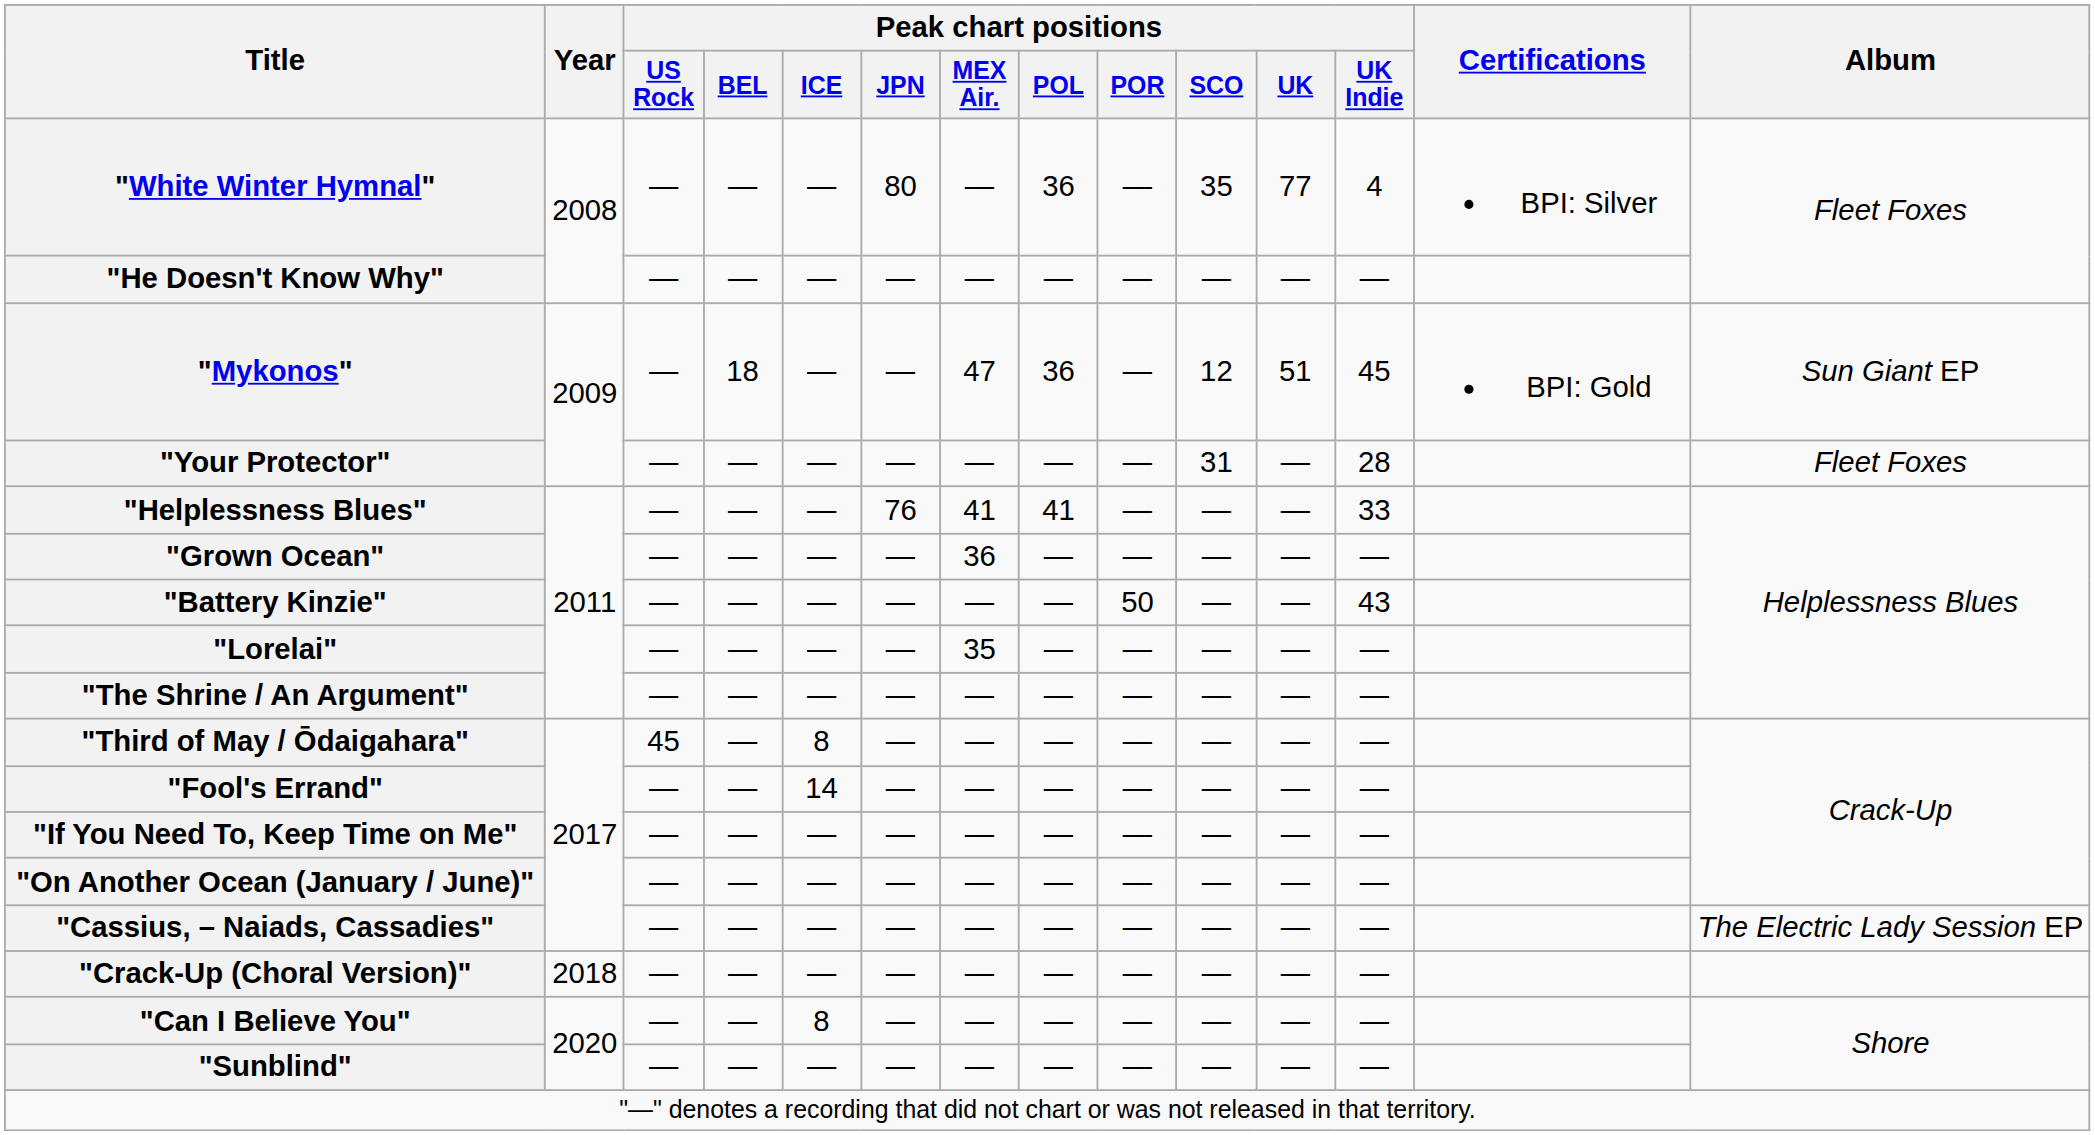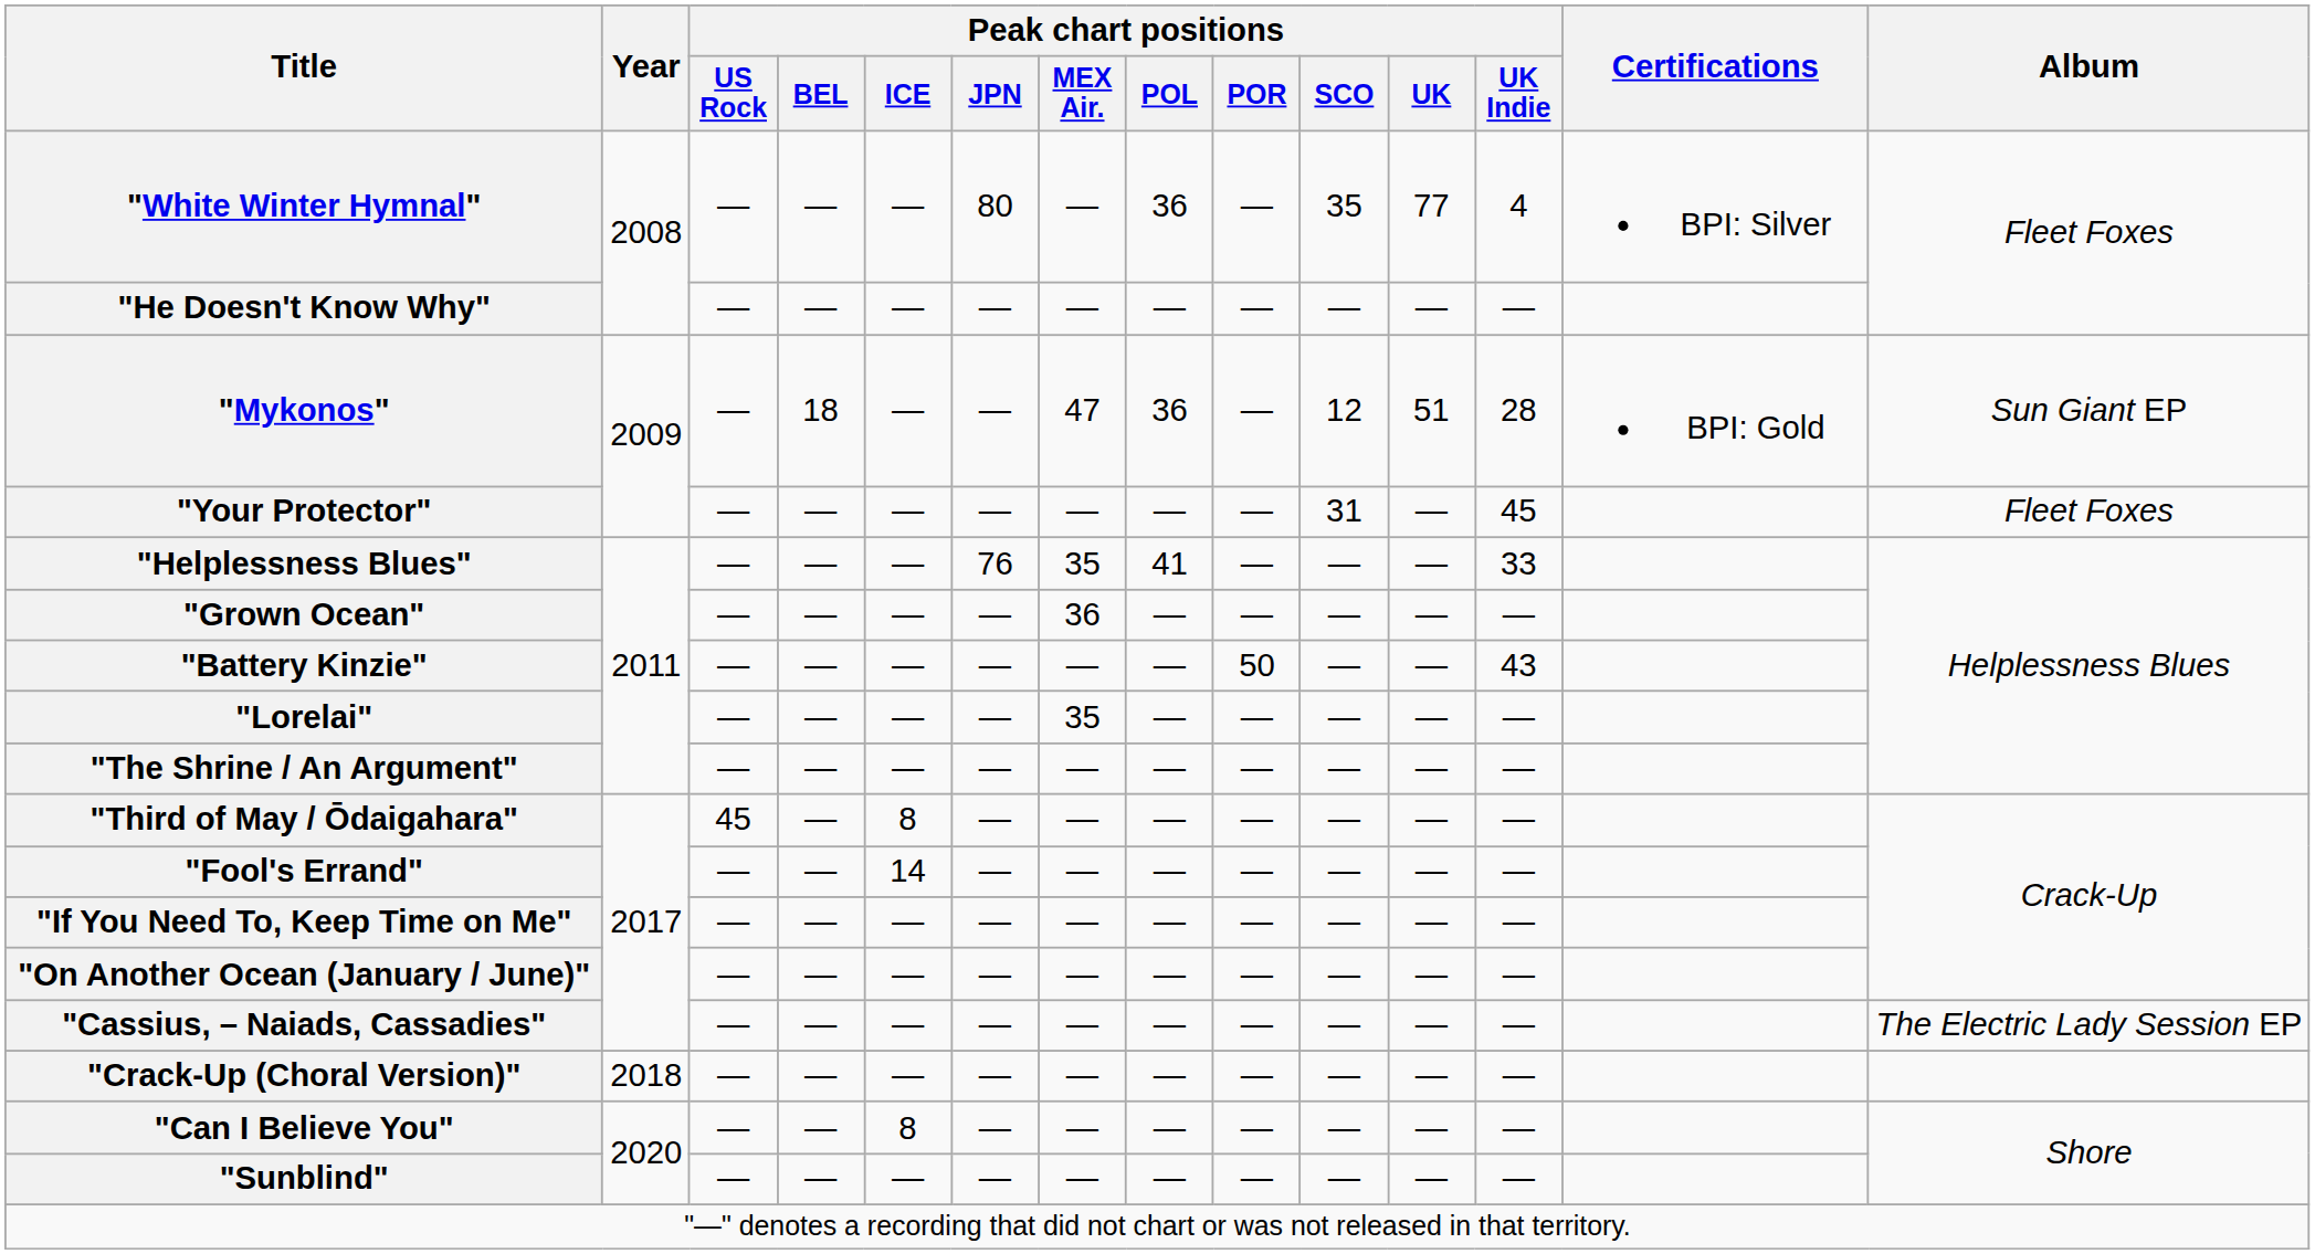"Mykonos" | Peak chart positions / UK Indie: 45 -> 28
"Your Protector" | Peak chart positions / UK Indie: 28 -> 45
"Helplessness Blues" | Peak chart positions / MEX Air.: 41 -> 35
